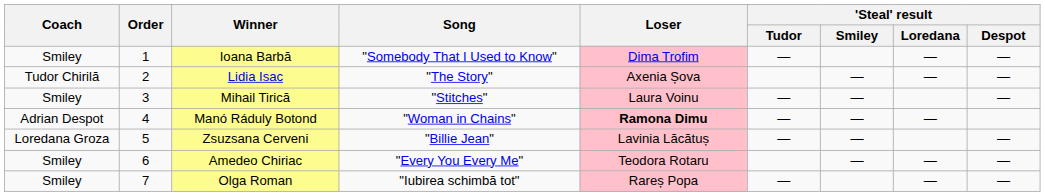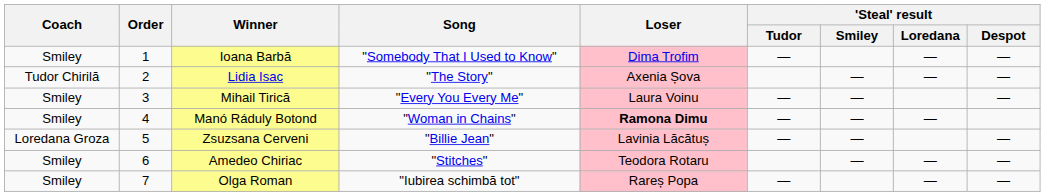Mihail Tirică | Song: "Stitches" -> "Every You Every Me"
Manó Ráduly Botond | Coach: Adrian Despot -> Smiley
Amedeo Chiriac | Song: "Every You Every Me" -> "Stitches"
